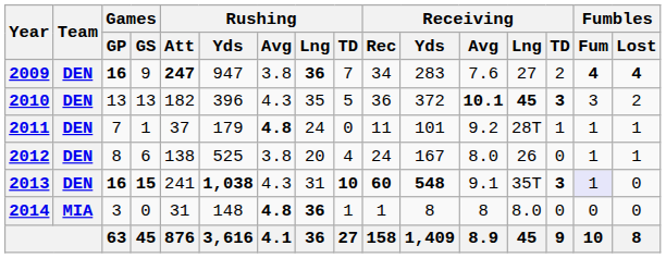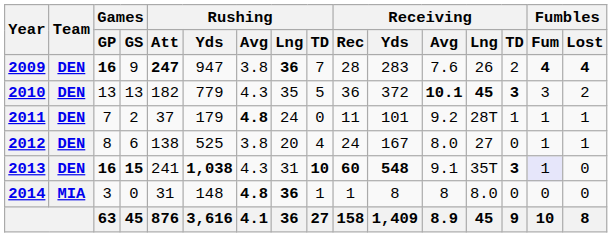2009 | Receiving / Rec: 34 -> 28
2009 | Receiving / Lng: 27 -> 26
2010 | Rushing / Yds: 396 -> 779
2011 | Games / GS: 1 -> 2
2012 | Receiving / Lng: 26 -> 27
